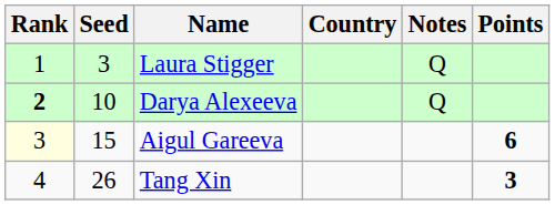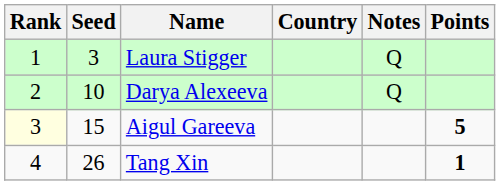Darya Alexeeva | Rank: bold -> normal
Aigul Gareeva | Points: 6 -> 5
Tang Xin | Points: 3 -> 1
